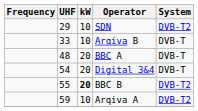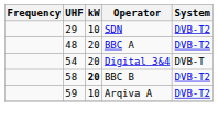- row: 33 | 10 | Arqiva B | DVB-T
BBC A | System: DVB-T -> DVB-T2
BBC B | UHF: 55 -> 58
